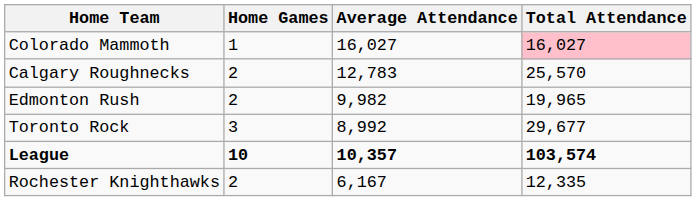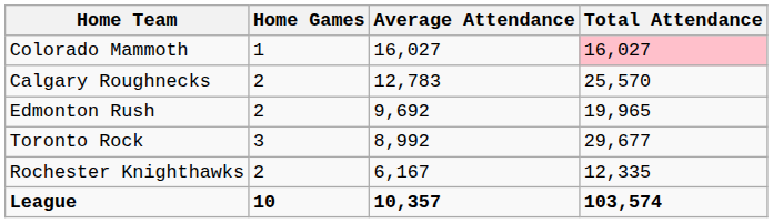Edmonton Rush | Average Attendance: 9,982 -> 9,692
rows swapped: Rochester Knighthawks <-> League
